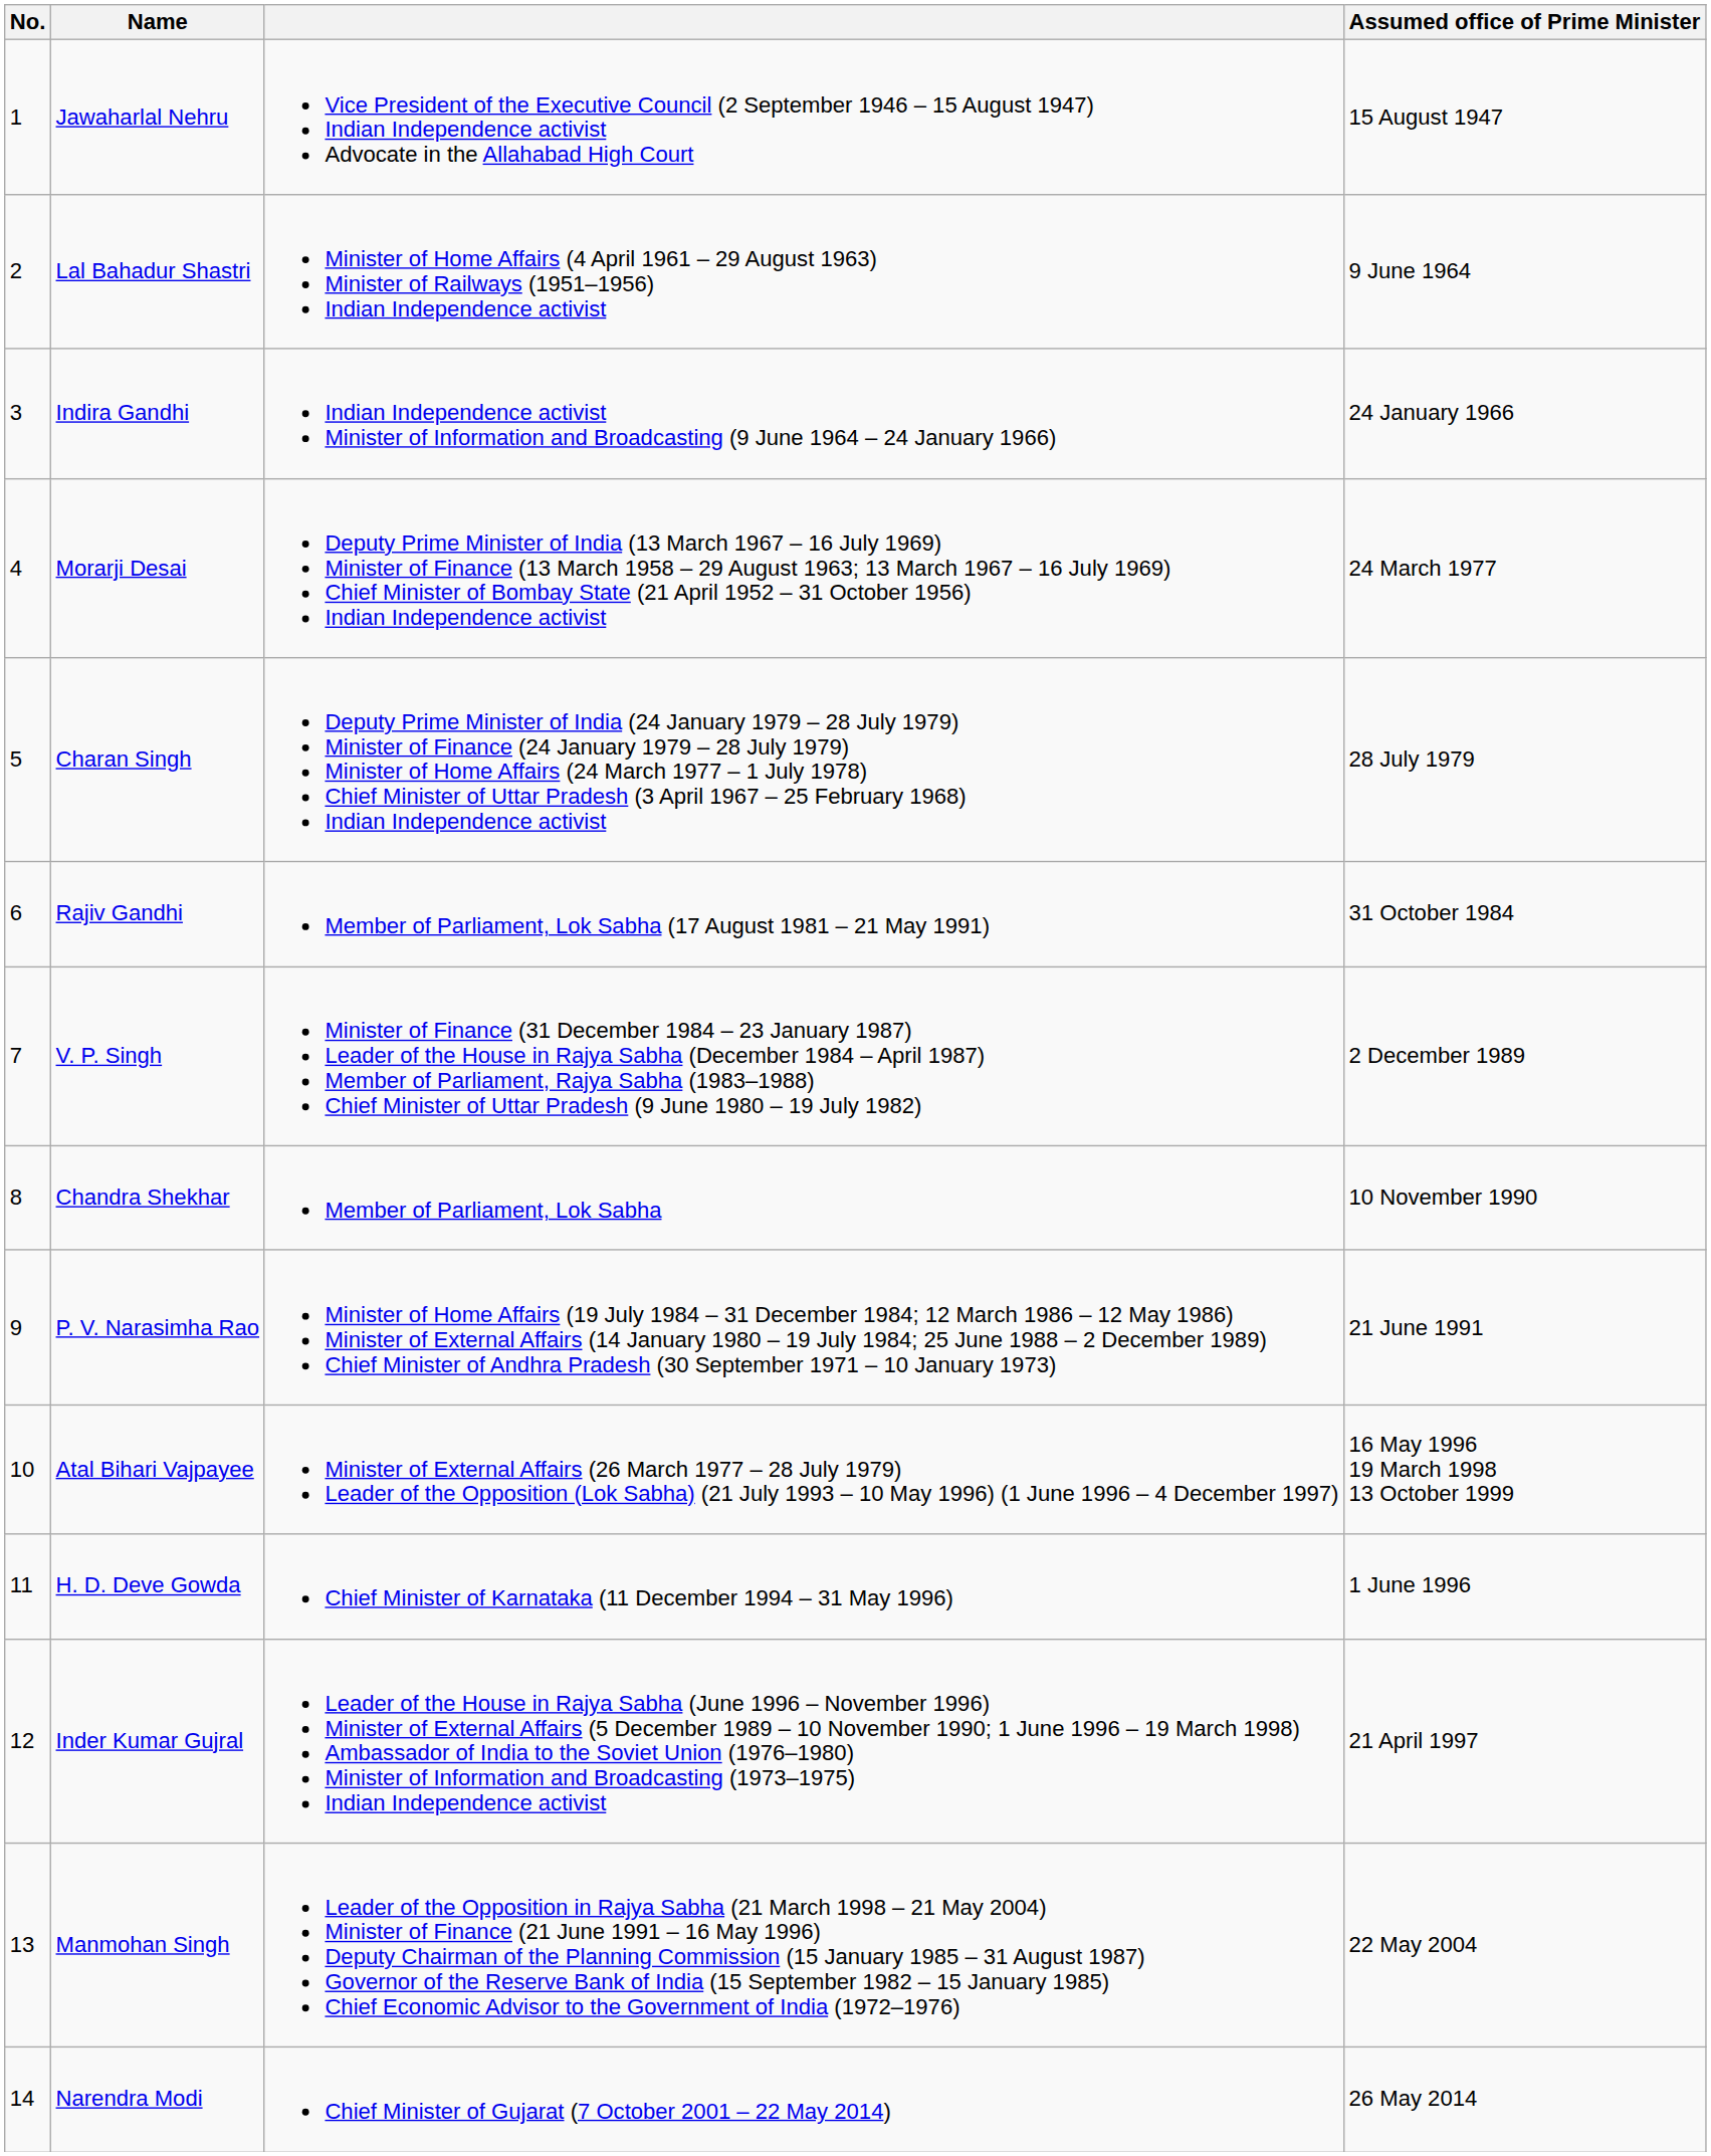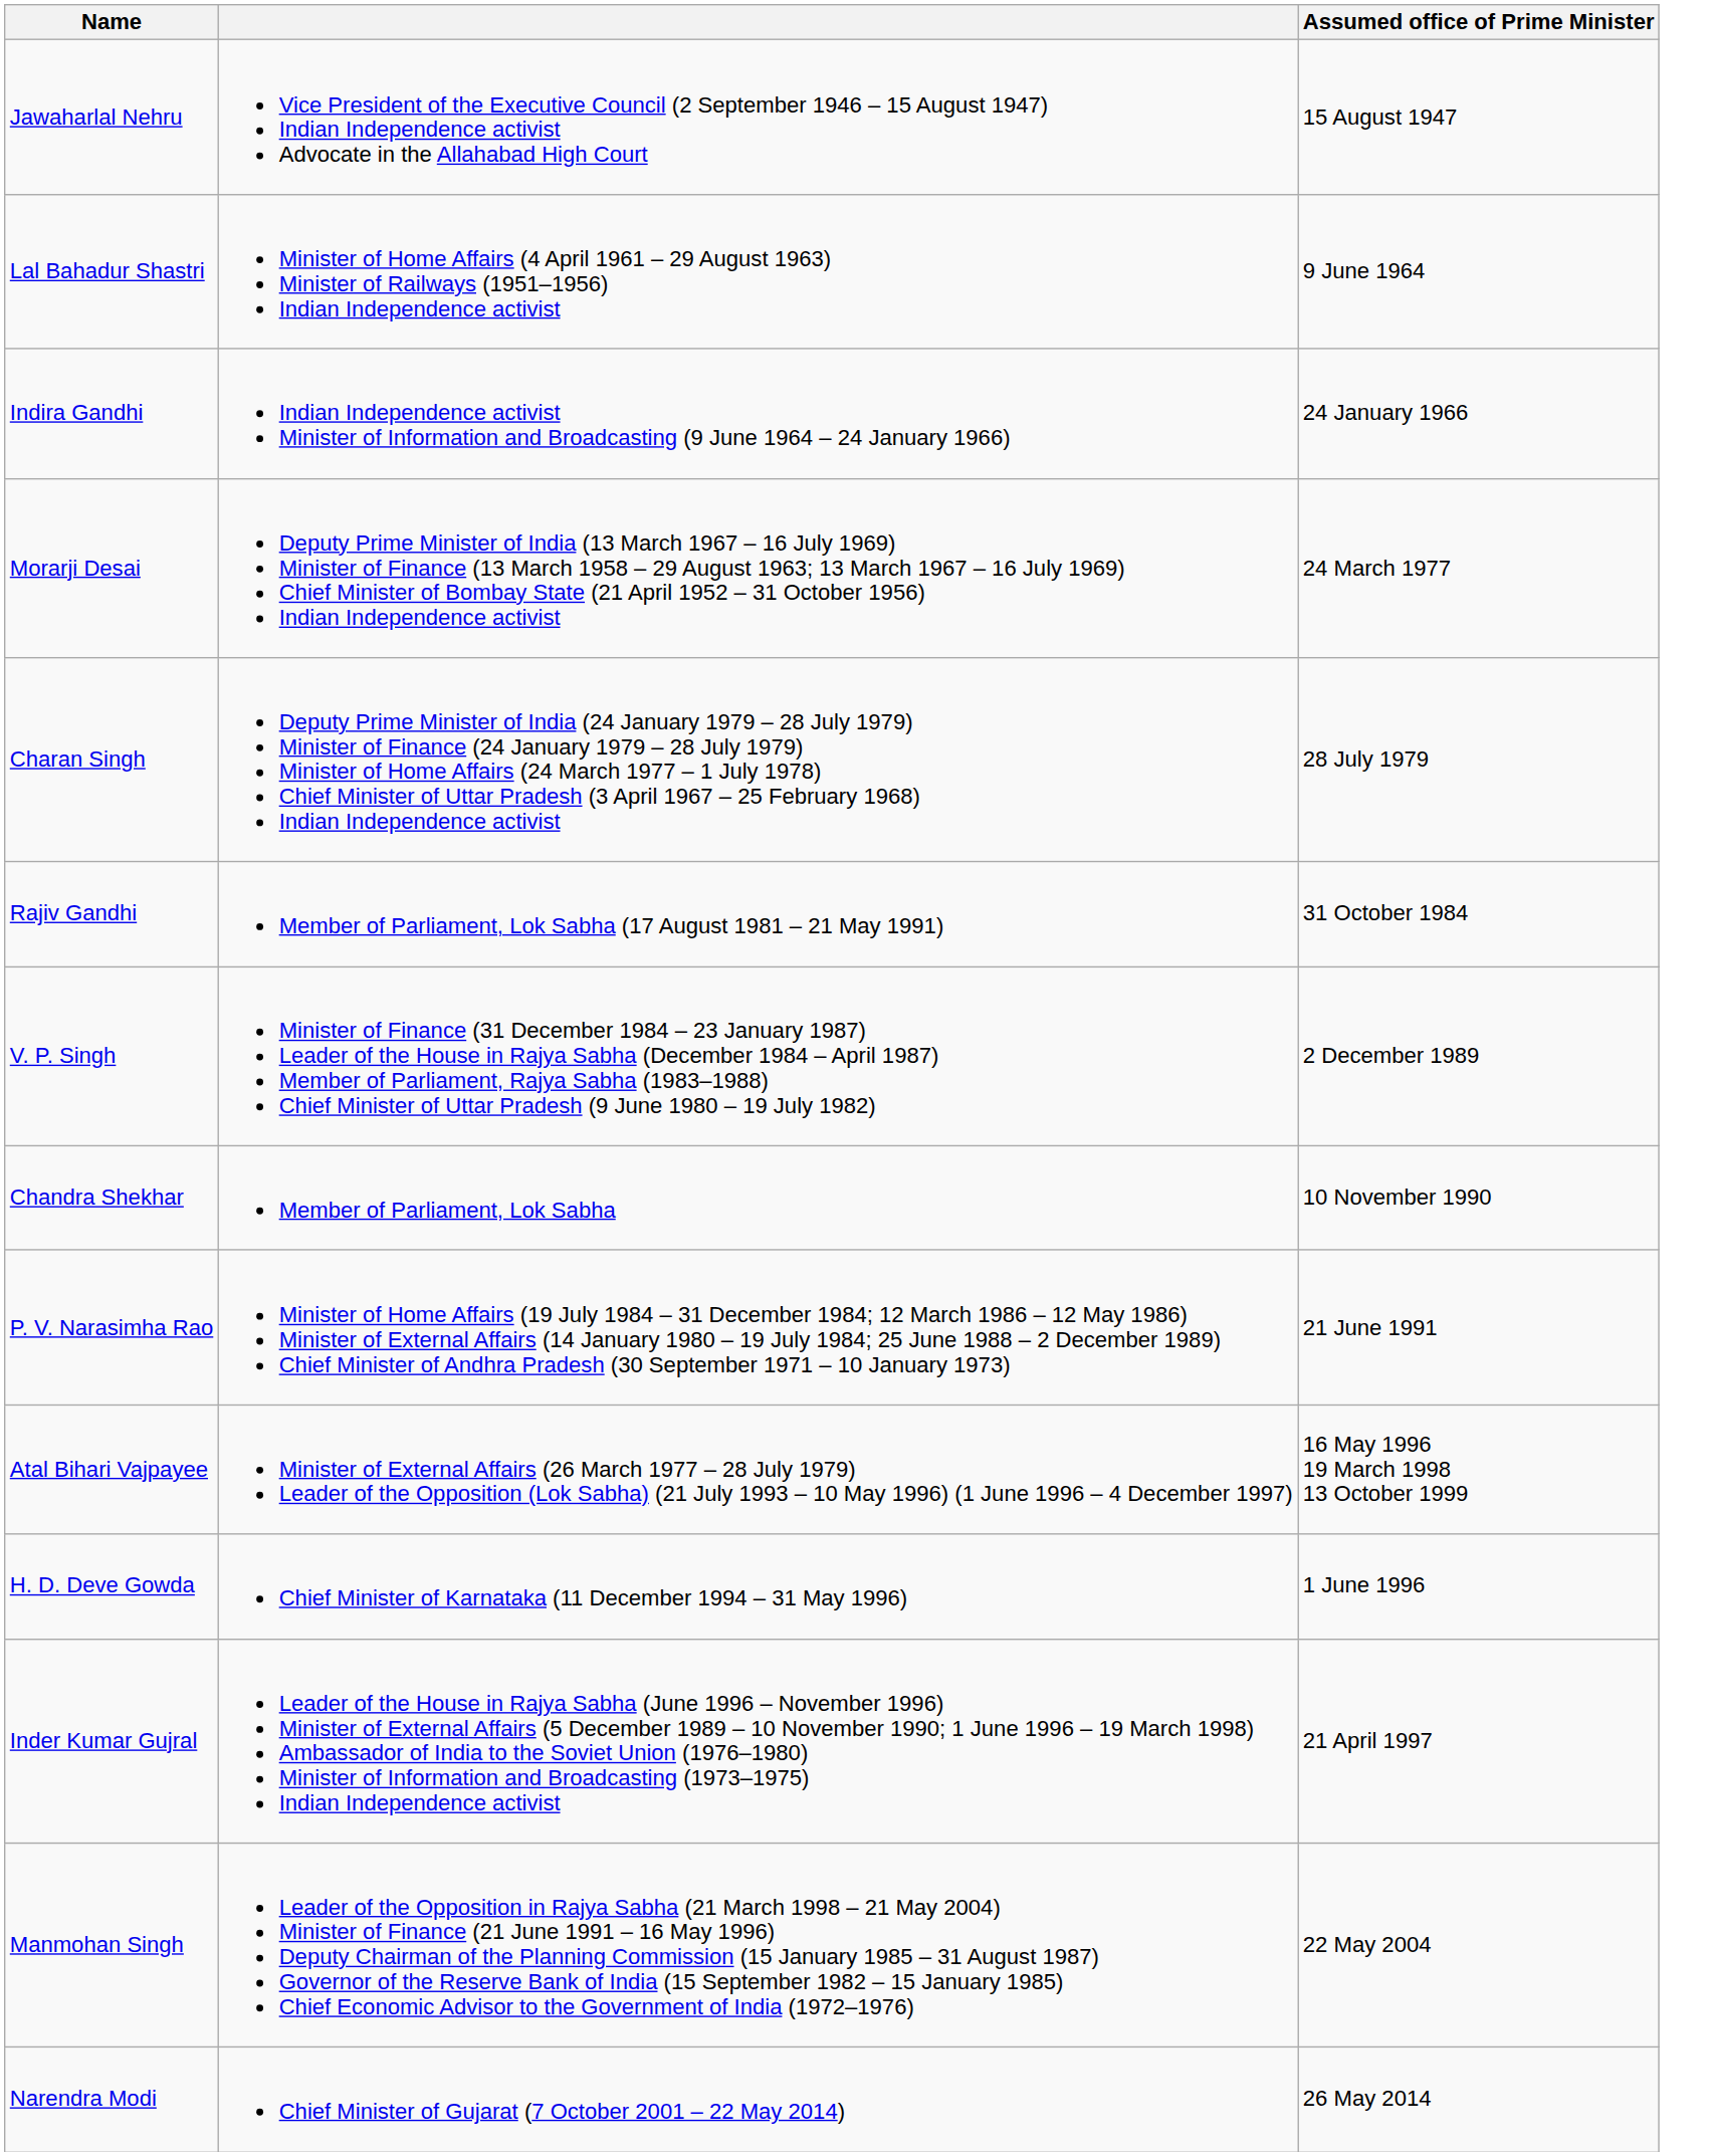- column: No. | 1 | 2 | 3 | 4 | 5 | 6 | 7 | 8 | 9 | 10 | 11 | 12 | 13 | 14
